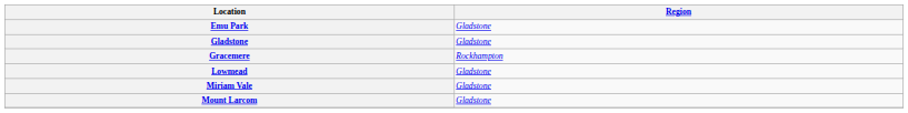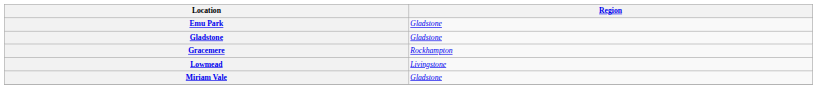Lowmead | Region: Gladstone -> Livingstone
- row: Mount Larcom | Gladstone
